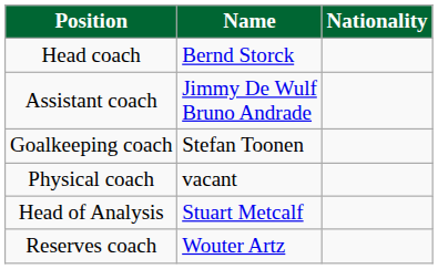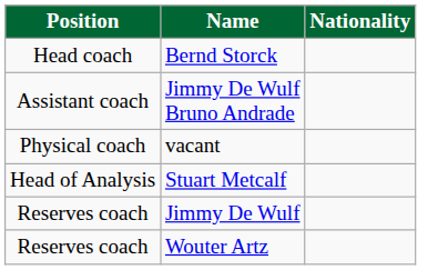- row: Goalkeeping coach | Stefan Toonen
+ row: Reserves coach | Jimmy De Wulf
